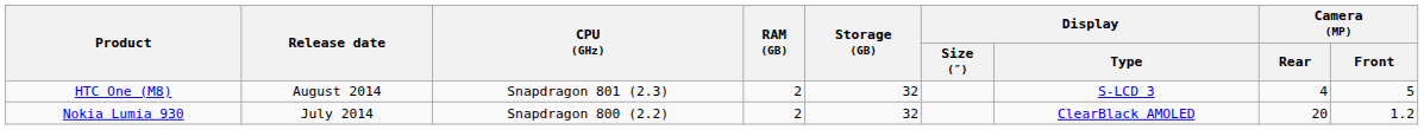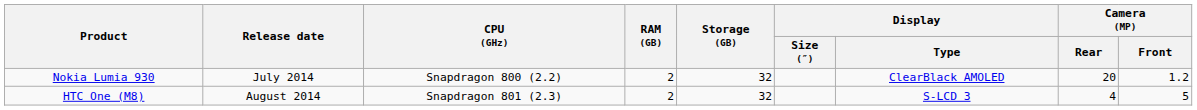rows swapped: HTC One (M8) <-> Nokia Lumia 930
